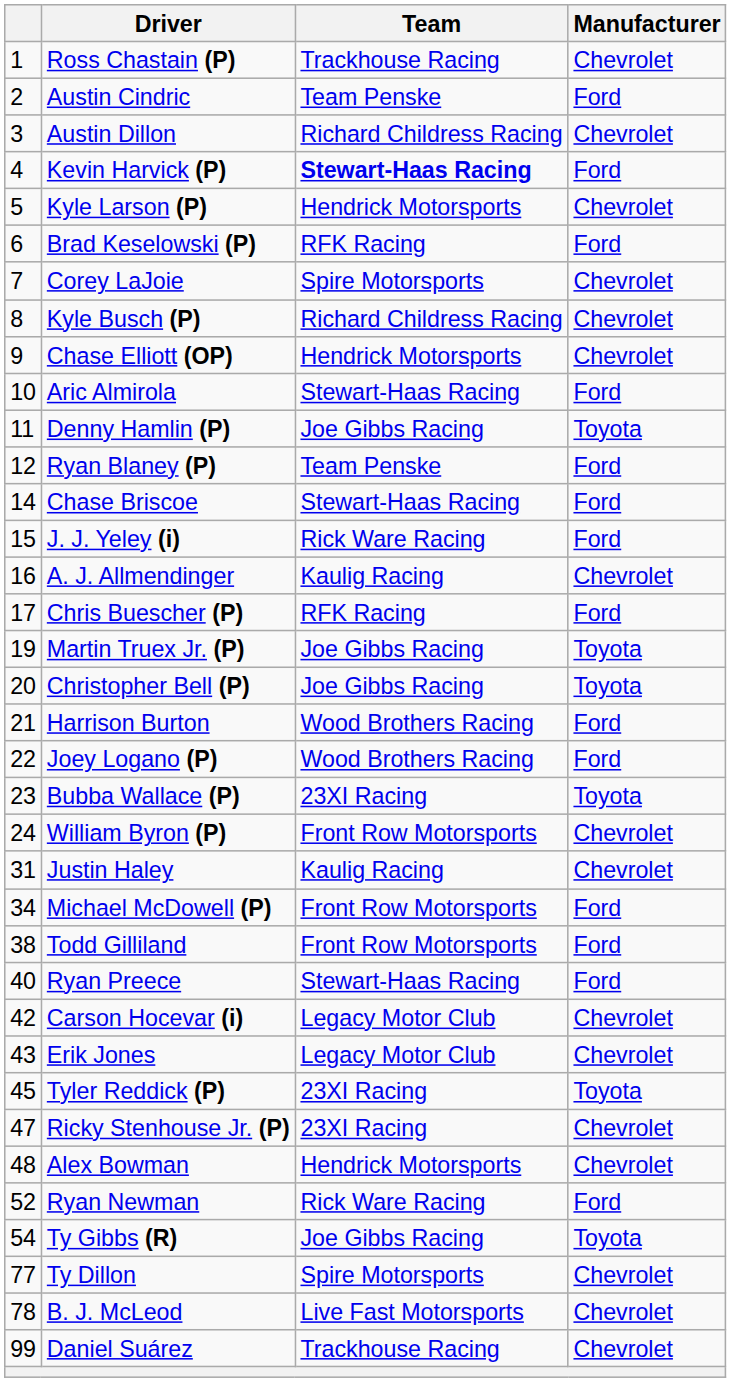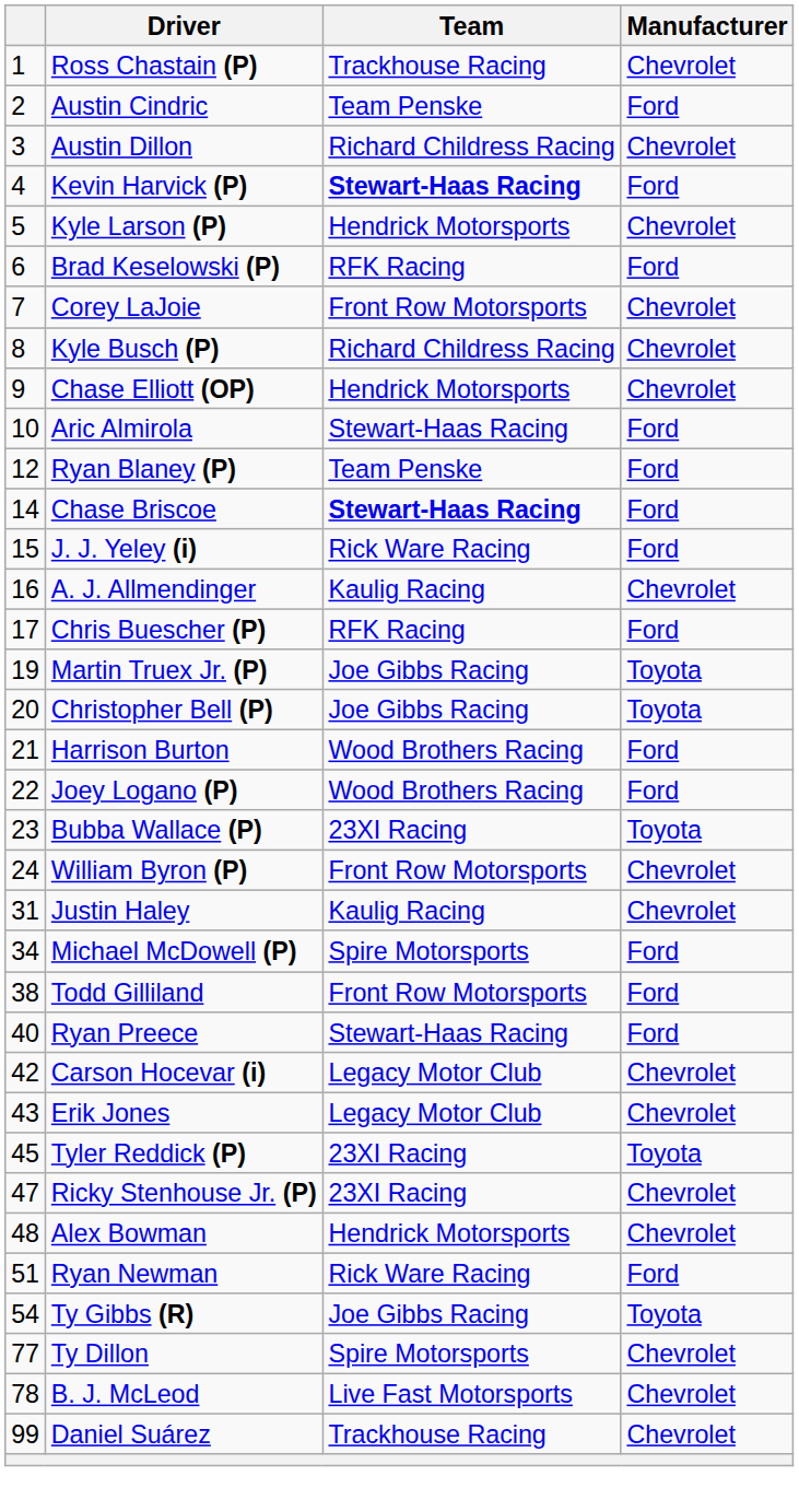Corey LaJoie | Team: Spire Motorsports -> Front Row Motorsports
- row: 11 | Denny Hamlin (P) | Joe Gibbs Racing | Toyota
Chase Briscoe | Team: normal -> bold
Michael McDowell (P) | Team: Front Row Motorsports -> Spire Motorsports
Ryan Newman | column 1: 52 -> 51
